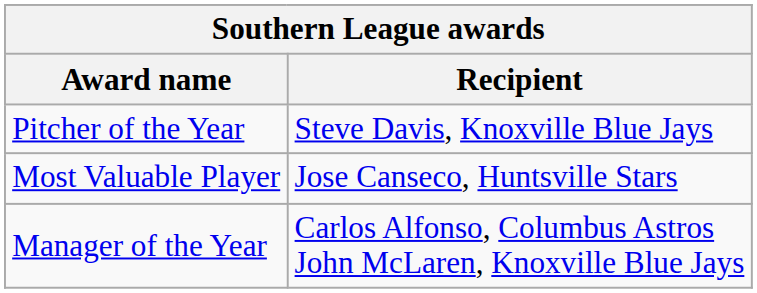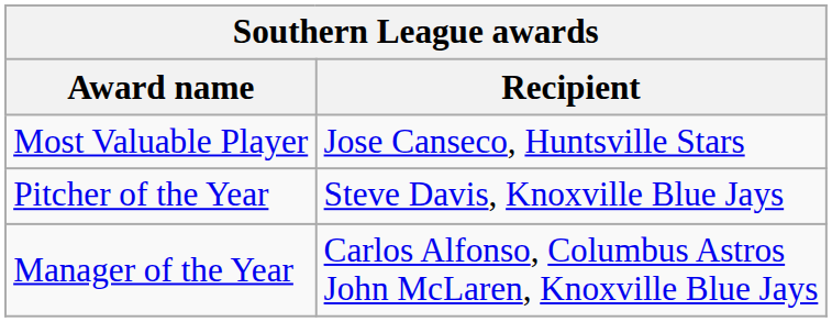rows swapped: Most Valuable Player <-> Pitcher of the Year
